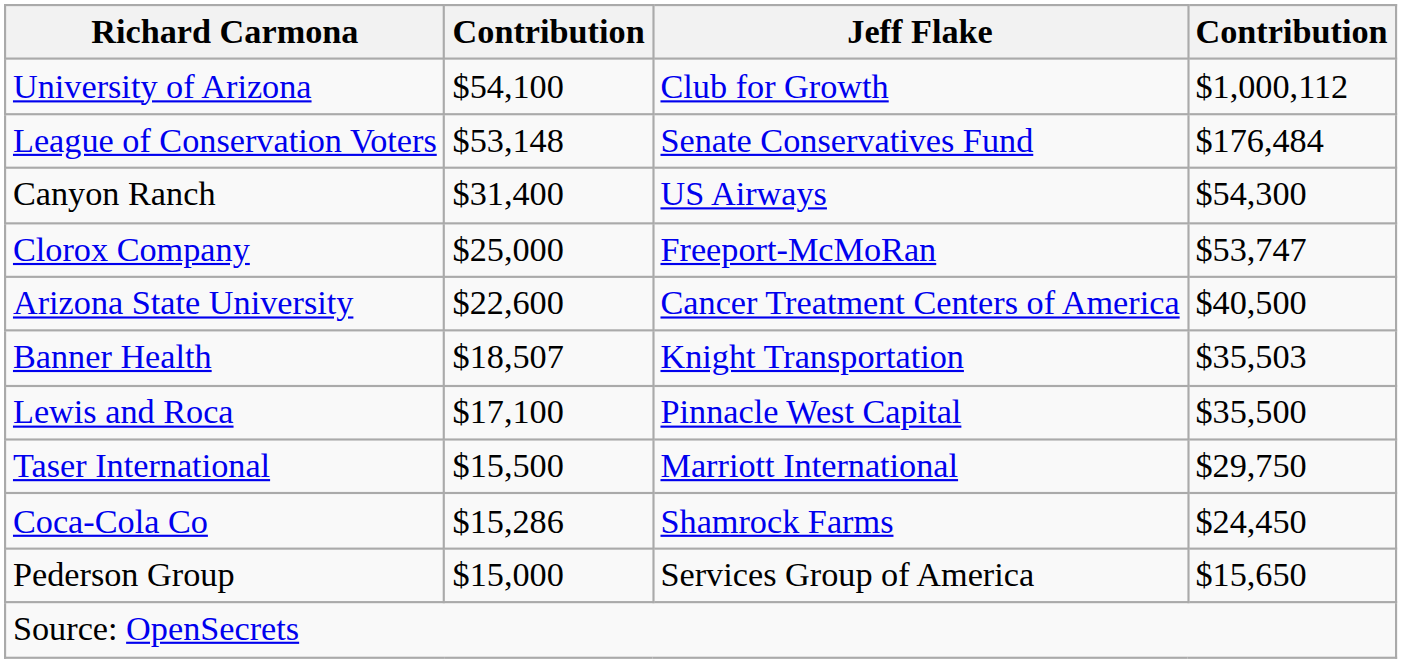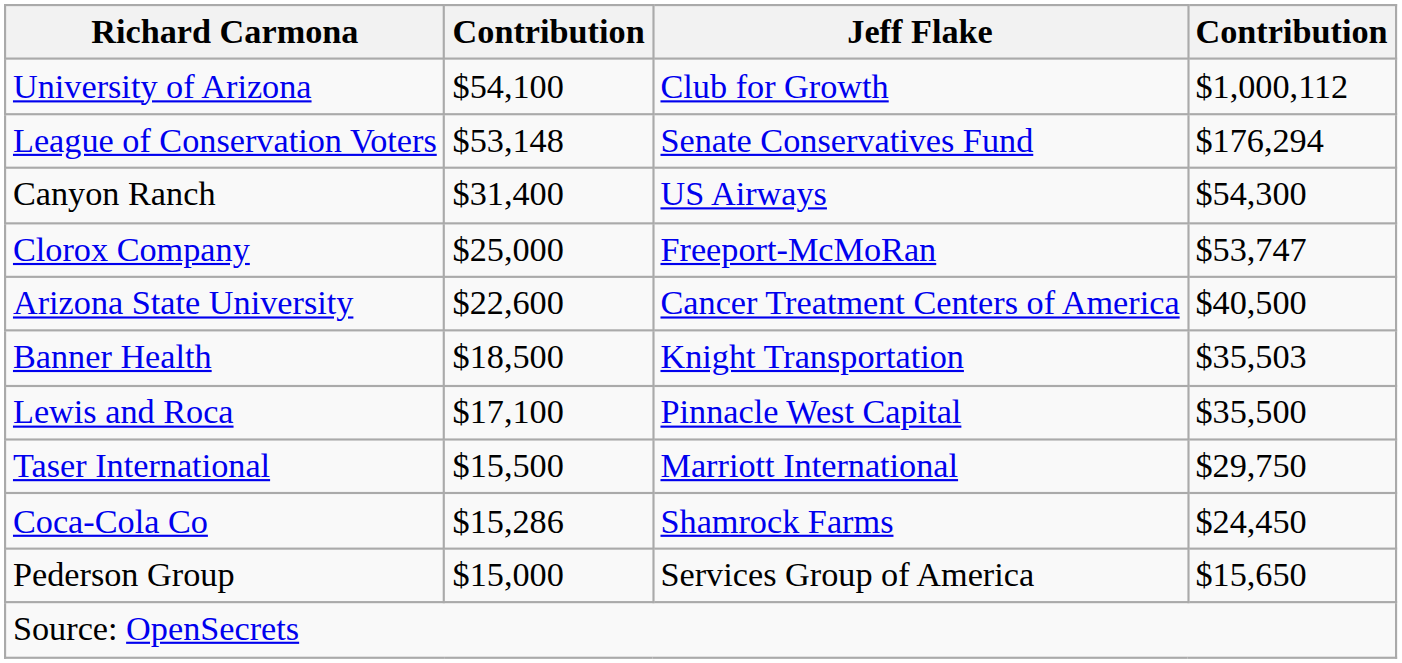League of Conservation Voters | column 4: $176,484 -> $176,294
Banner Health | column 2: $18,507 -> $18,500
